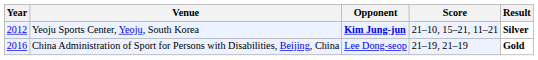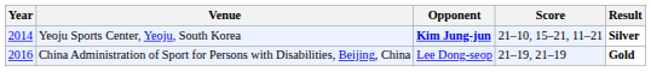Yeoju Sports Center, Yeoju, South Korea | Year: 2012 -> 2014
